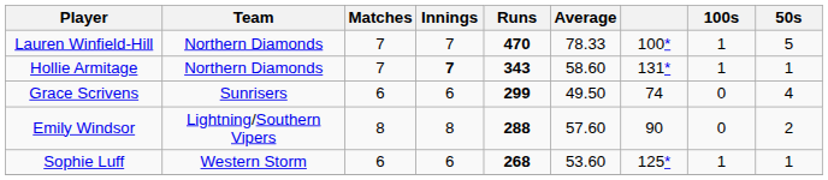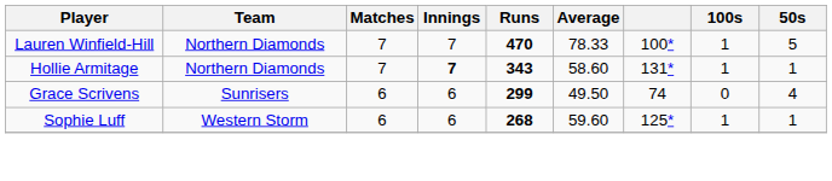- row: Emily Windsor | Lightning/Southern Vipers | 8 | 8 | 288 | 57.60 | 90 | 0 | 2
Sophie Luff | Average: 53.60 -> 59.60
